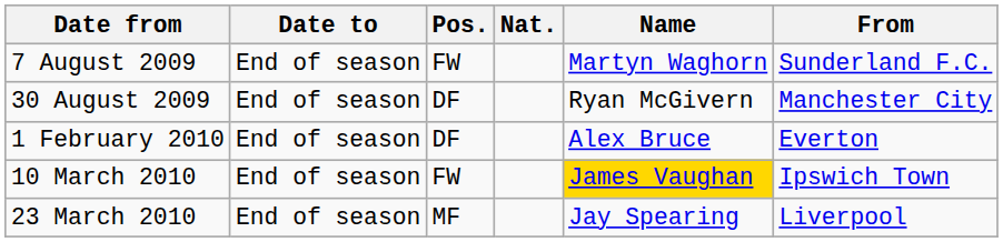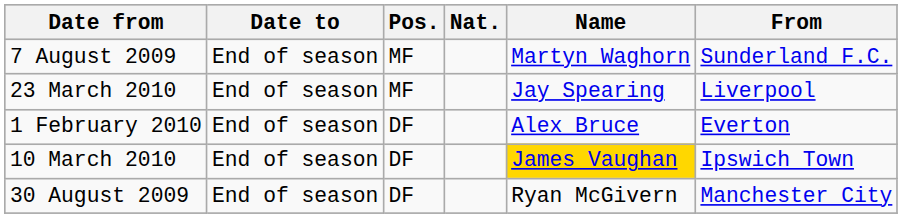7 August 2009 | Pos.: FW -> MF
rows swapped: 30 August 2009 <-> 23 March 2010
10 March 2010 | Pos.: FW -> DF
